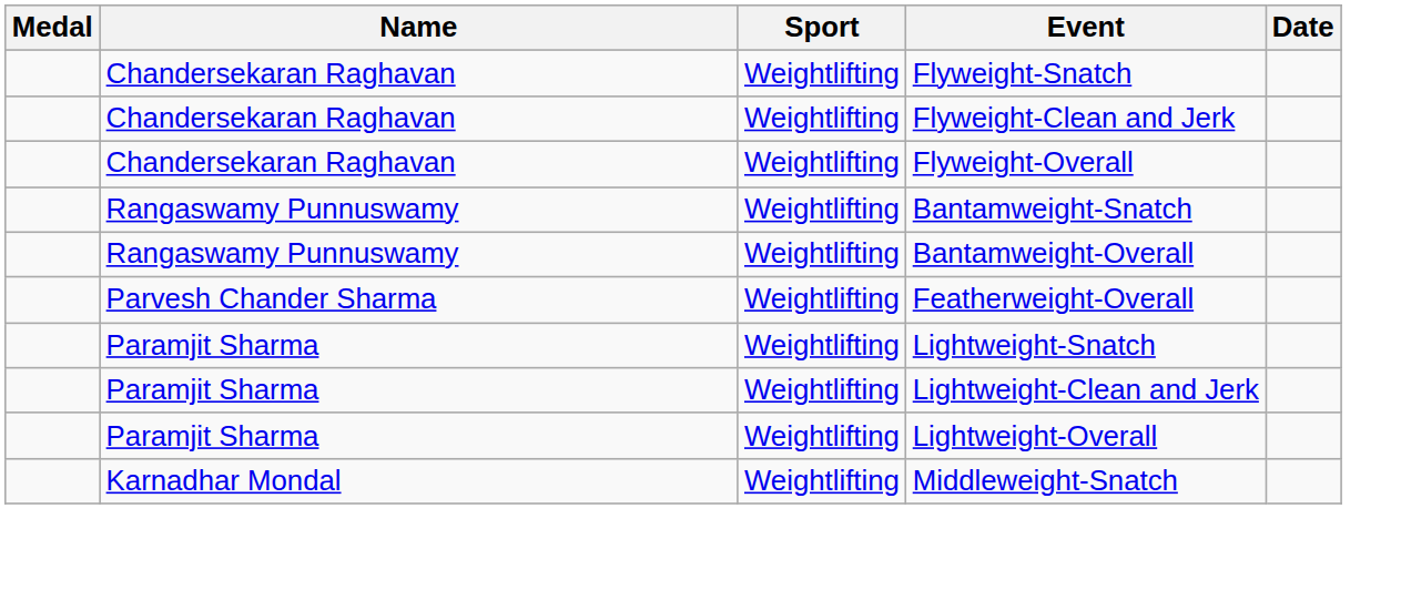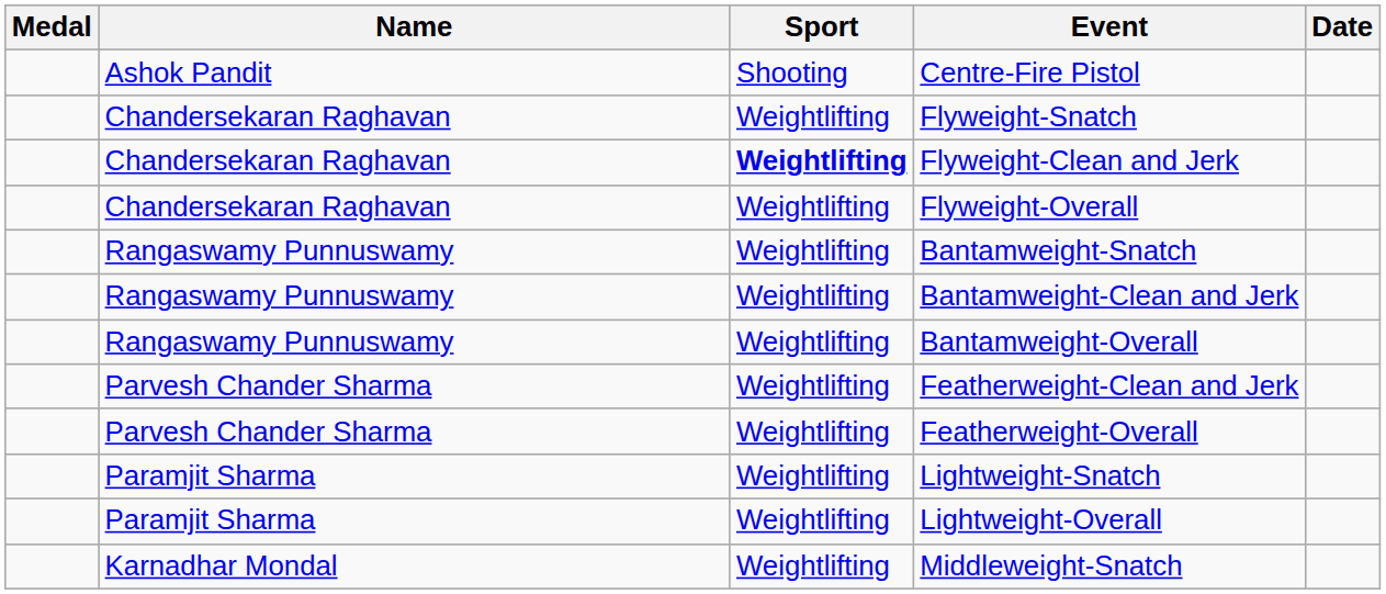+ row: Ashok Pandit | Shooting | Centre-Fire Pistol
Flyweight-Clean and Jerk | Sport: normal -> bold
+ row: Rangaswamy Punnuswamy | Weightlifting | Bantamweight-Clean and Jerk
+ row: Parvesh Chander Sharma | Weightlifting | Featherweight-Clean and Jerk
- row: Paramjit Sharma | Weightlifting | Lightweight-Clean and Jerk
